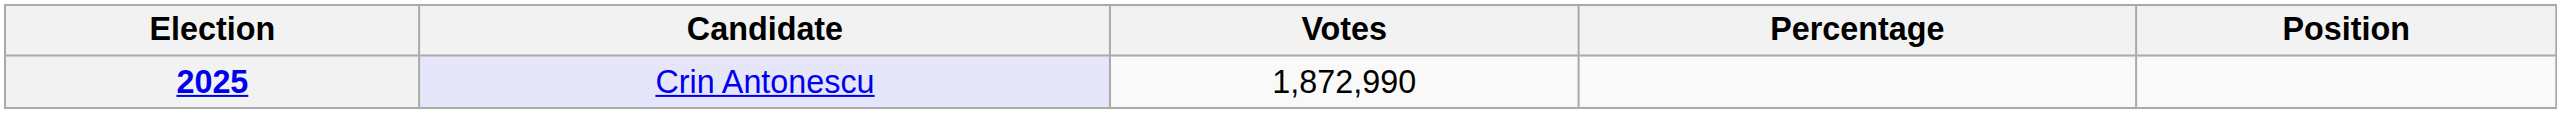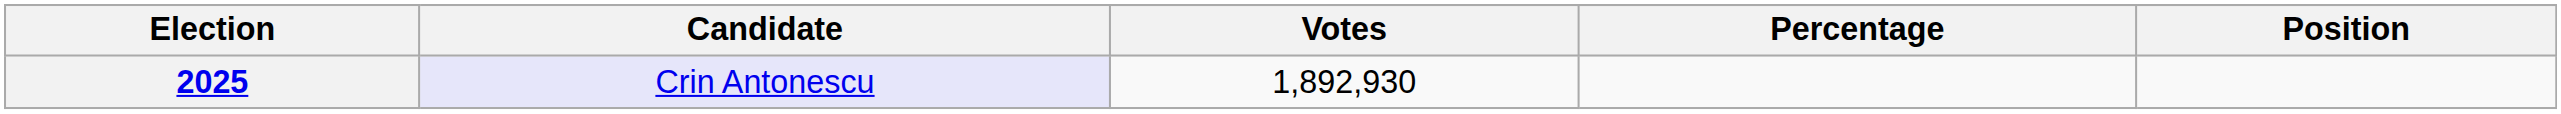2025 | Votes: 1,872,990 -> 1,892,930
